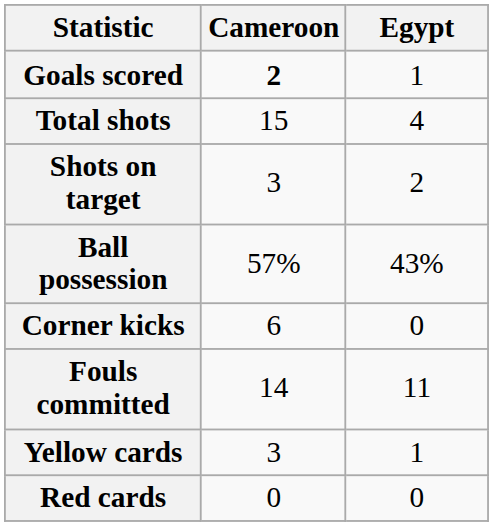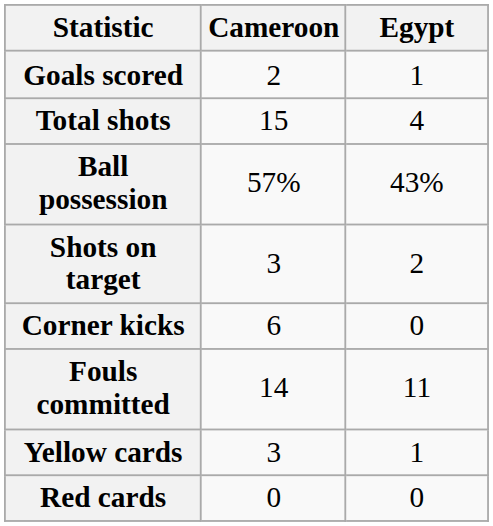Goals scored | Cameroon: bold -> normal
rows swapped: Shots on target <-> Ball possession
